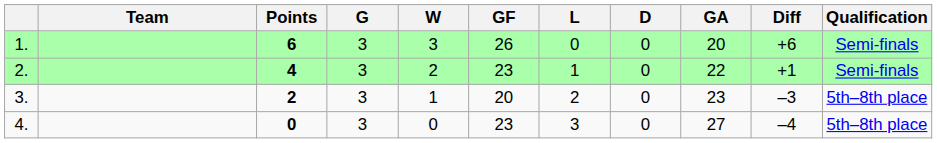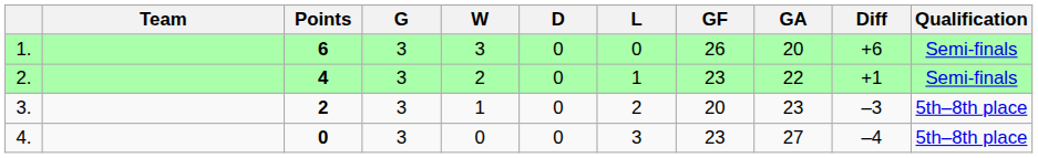columns swapped: D <-> GF
